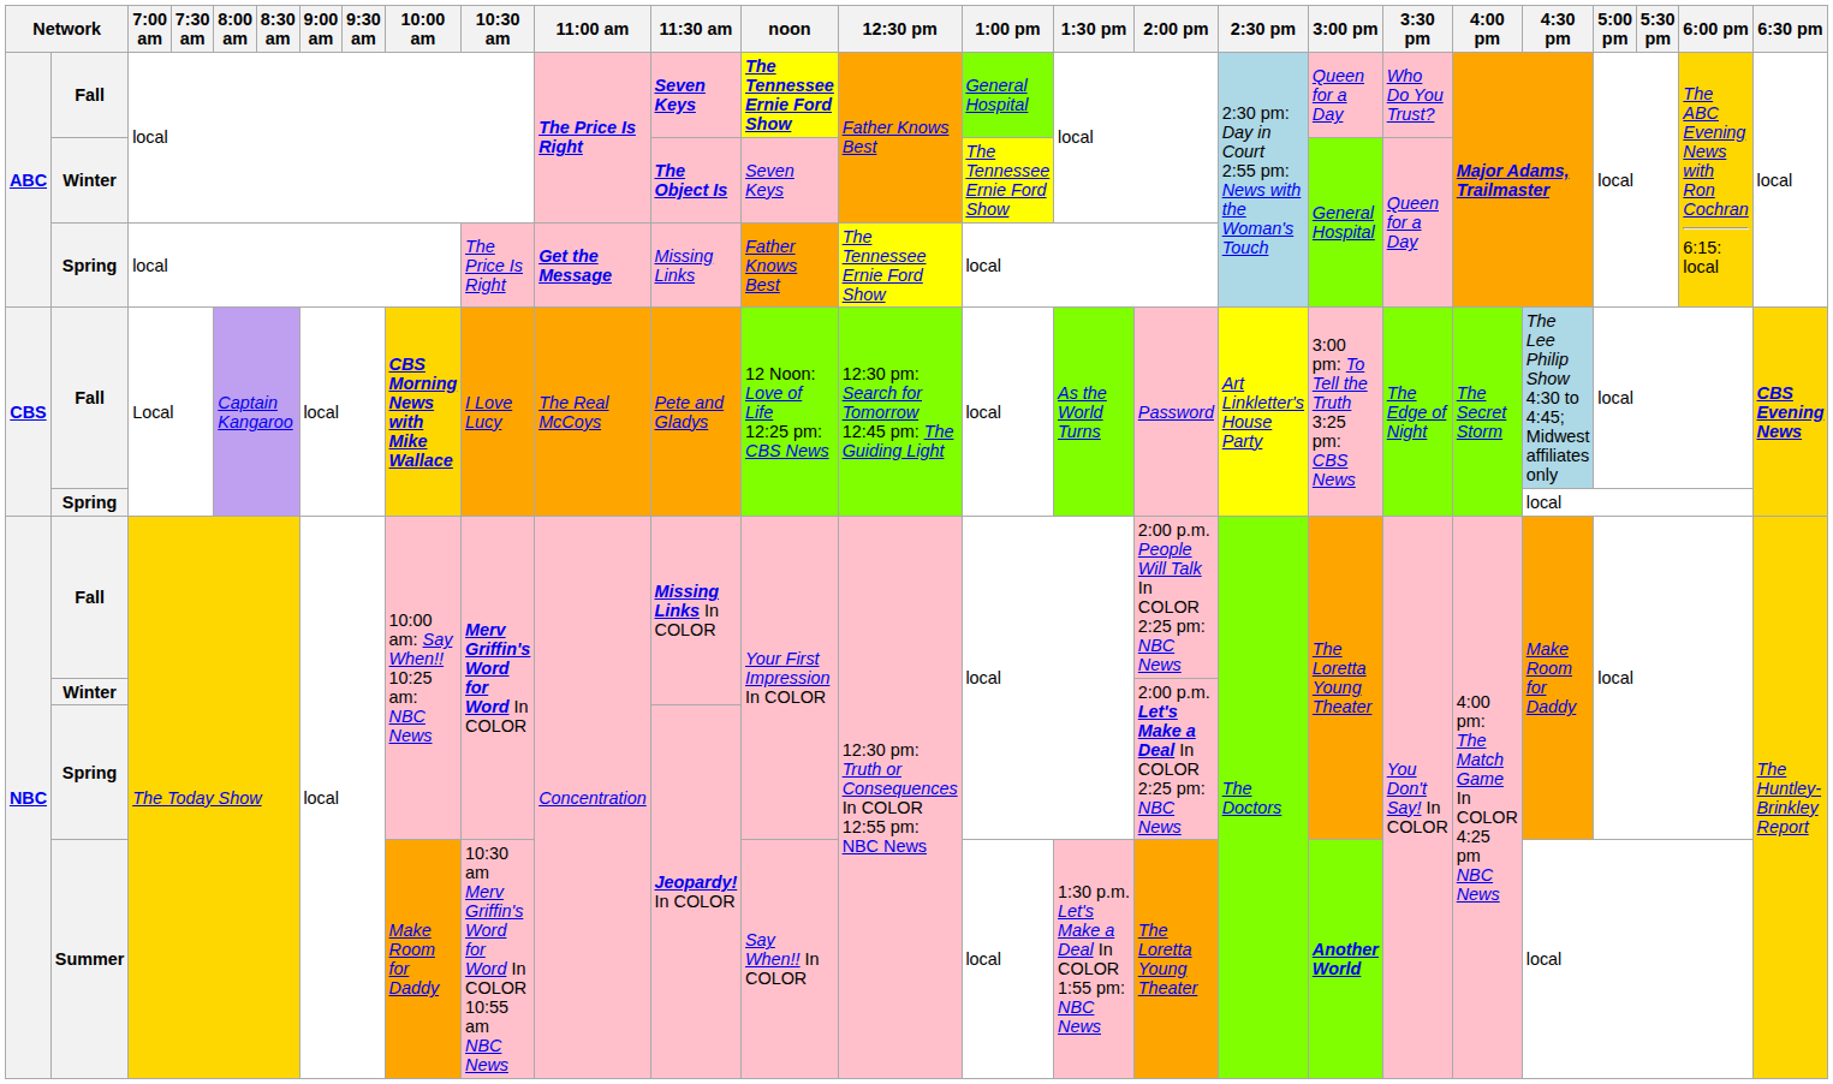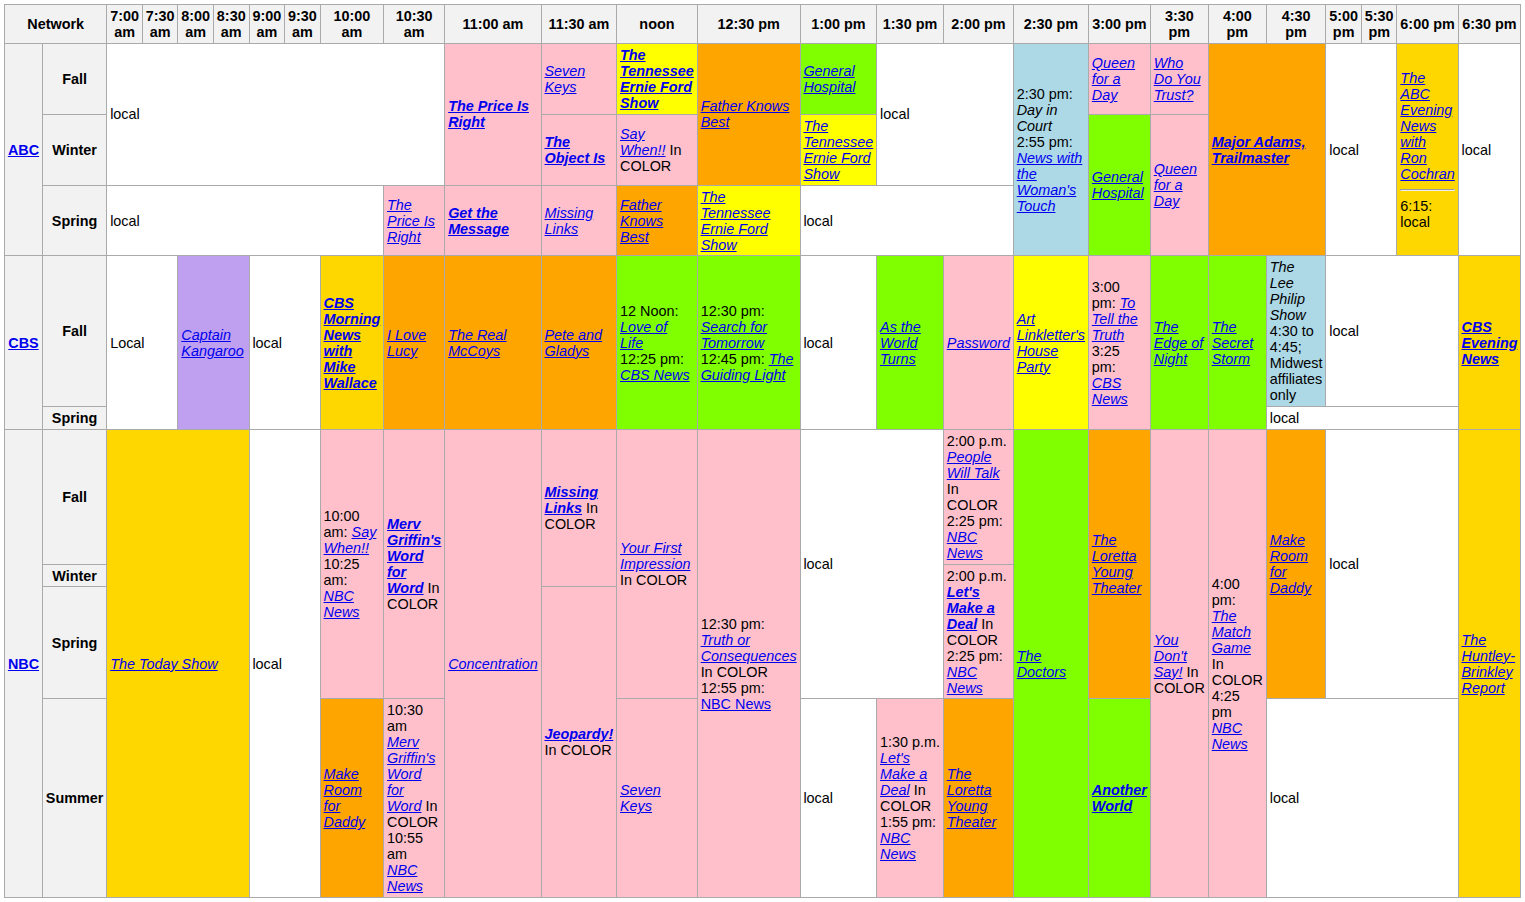ABC / Fall | 11:30 am: bold -> normal
ABC / Winter | noon: Seven Keys -> Say When!! In COLOR
Summer | noon: Say When!! In COLOR -> Seven Keys
